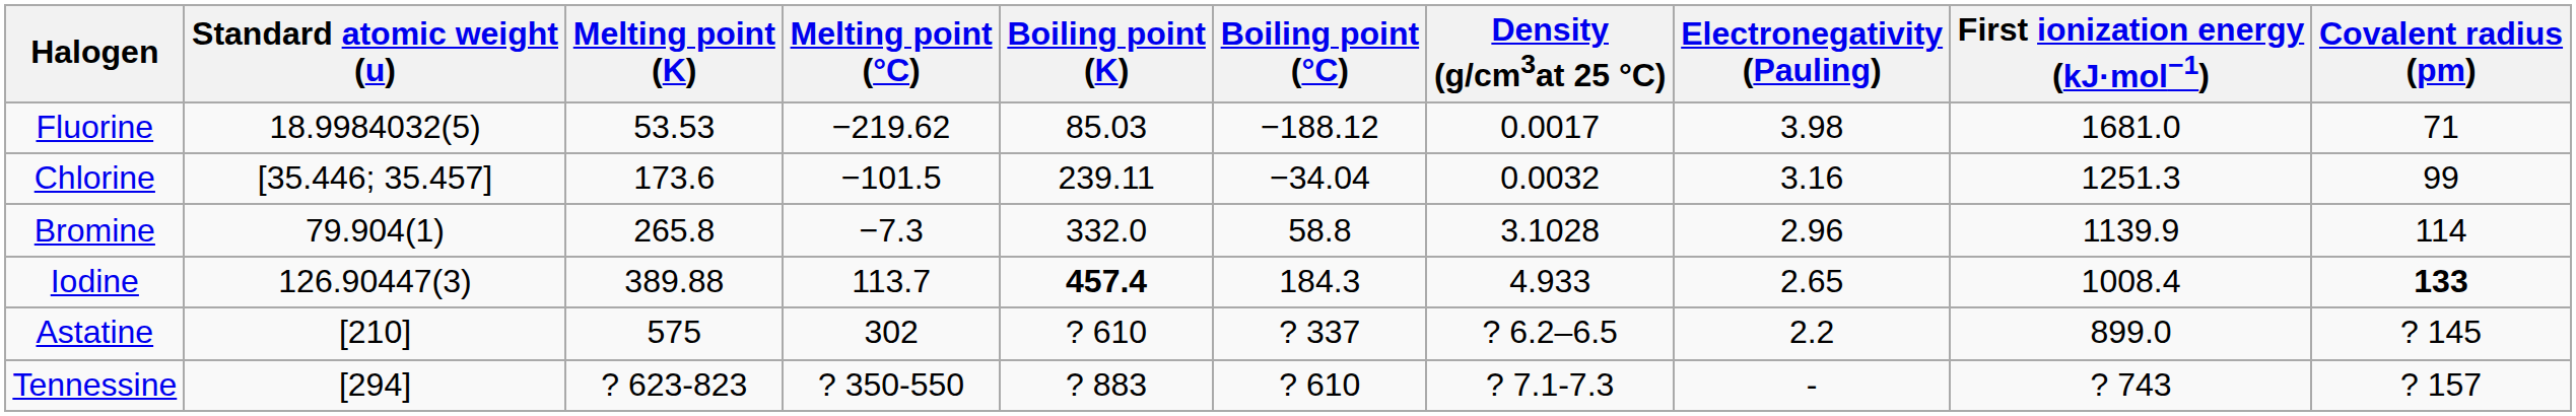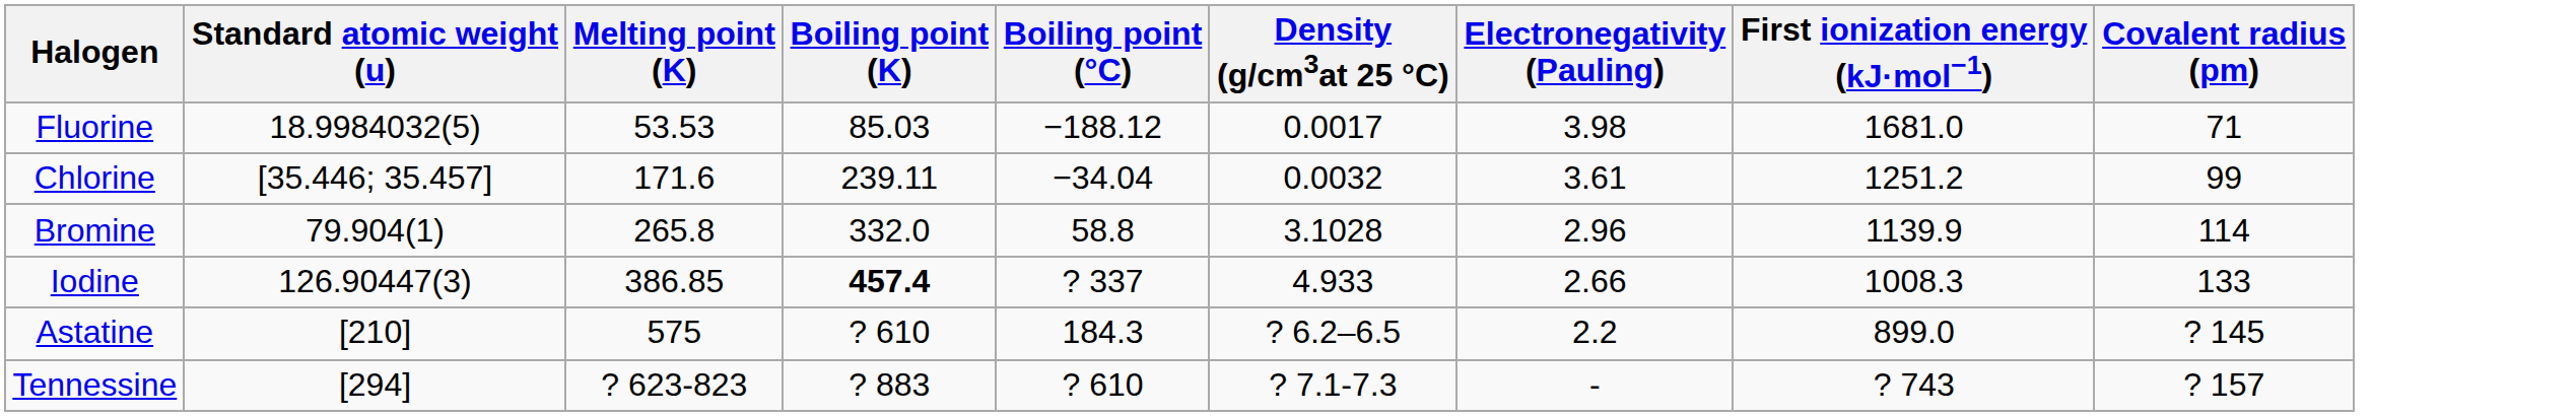- column: Melting point (°C) | −219.62 | −101.5 | −7.3 | 113.7 | 302 | ? 350-550
Chlorine | Melting point (K): 173.6 -> 171.6
Chlorine | Electronegativity (Pauling): 3.16 -> 3.61
Chlorine | First ionization energy (kJ·mol−1): 1251.3 -> 1251.2
Iodine | Melting point (K): 389.88 -> 386.85
Iodine | Boiling point (°C): 184.3 -> ? 337
Iodine | Electronegativity (Pauling): 2.65 -> 2.66
Iodine | First ionization energy (kJ·mol−1): 1008.4 -> 1008.3
Iodine | Covalent radius (pm): bold -> normal
Astatine | Boiling point (°C): ? 337 -> 184.3
